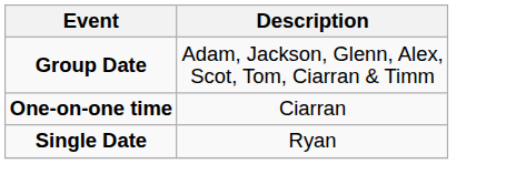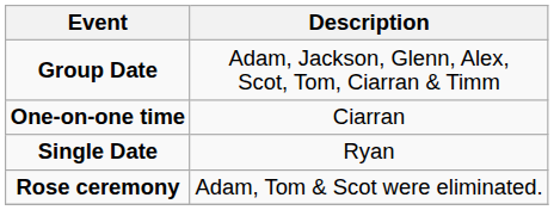+ row: Rose ceremony | Adam, Tom & Scot were eliminated.
